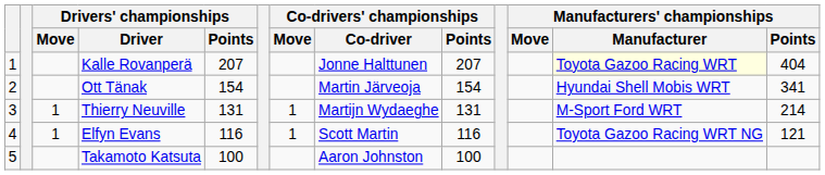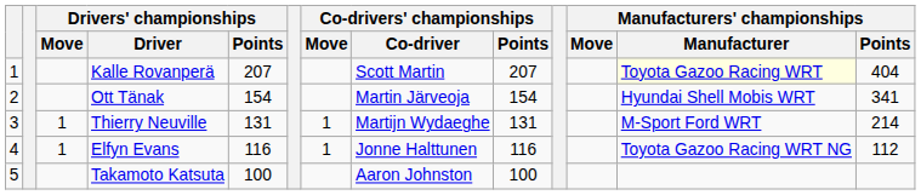Kalle Rovanperä | Co-drivers' championships / Co-driver: Jonne Halttunen -> Scott Martin
Elfyn Evans | Co-drivers' championships / Co-driver: Scott Martin -> Jonne Halttunen
Elfyn Evans | Manufacturers' championships / Points: 121 -> 112
